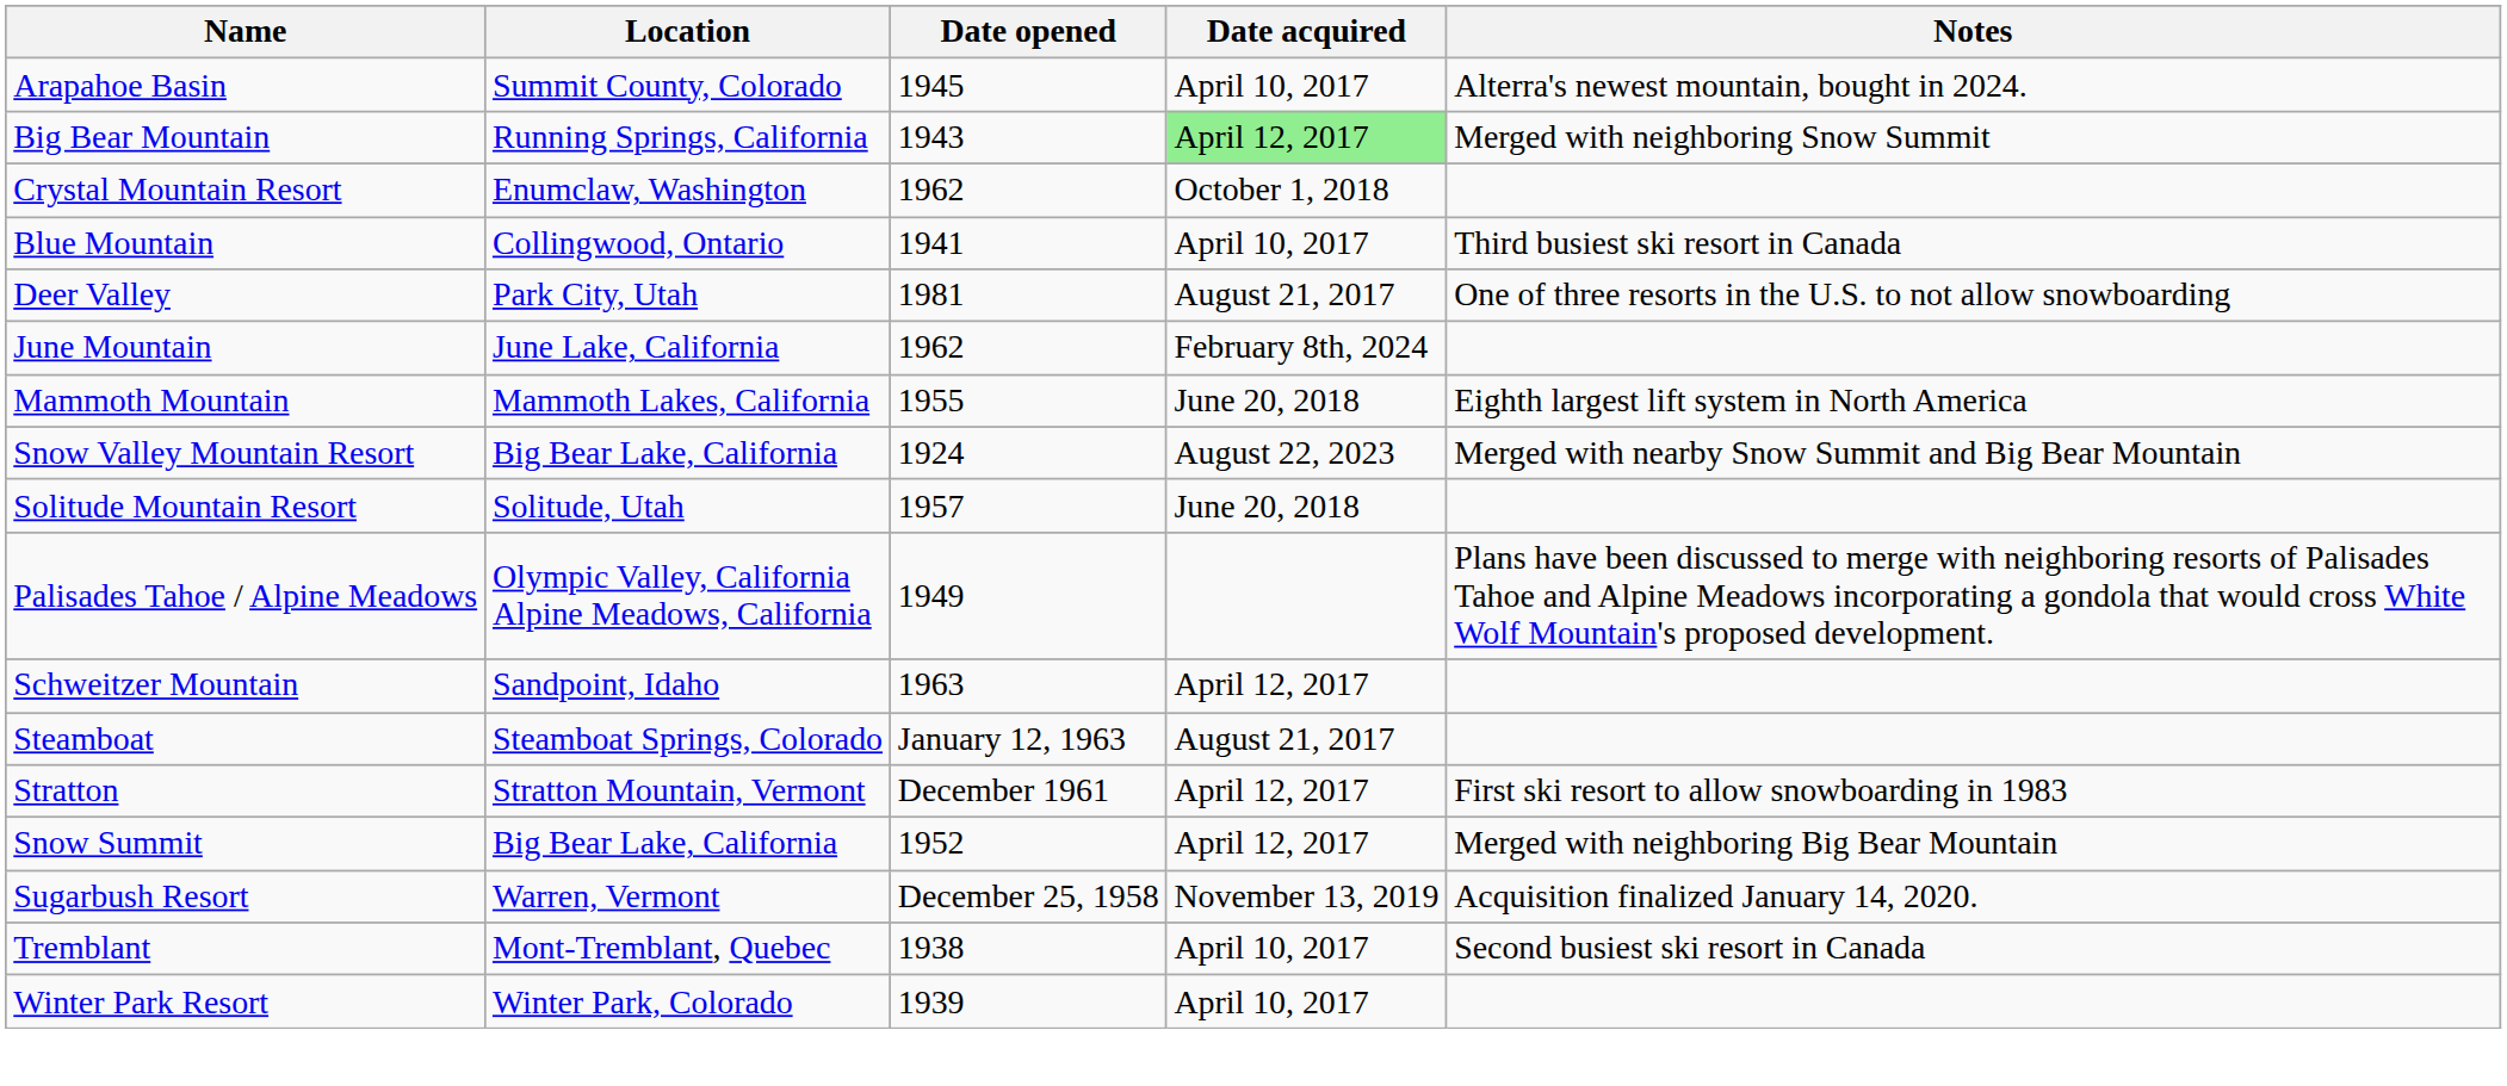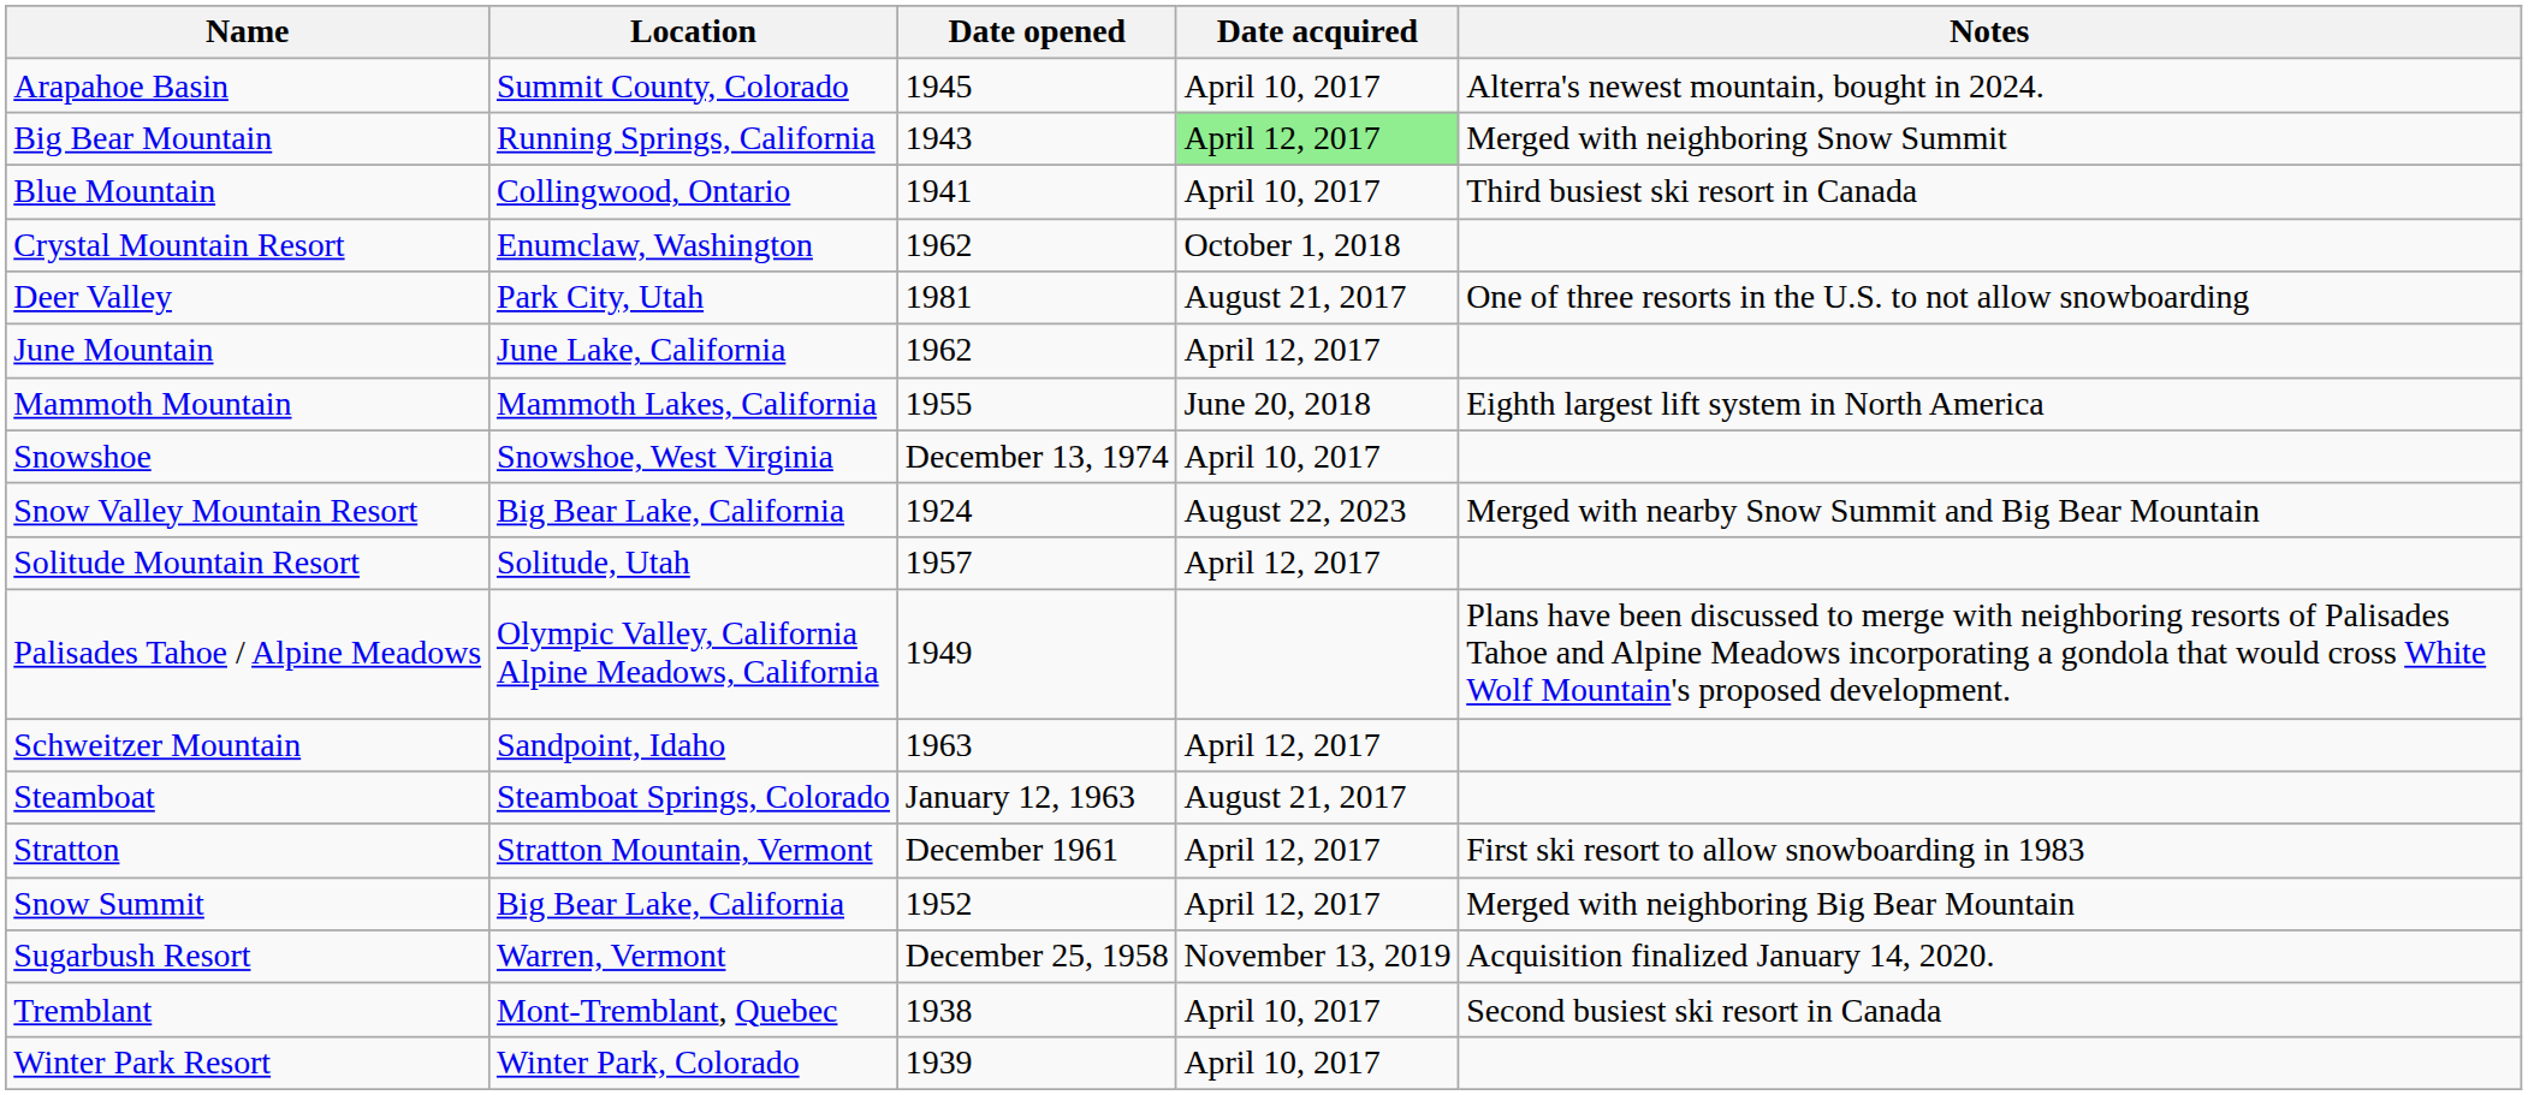rows swapped: Blue Mountain <-> Crystal Mountain Resort
June Mountain | Date acquired: February 8th, 2024 -> April 12, 2017
+ row: Snowshoe | Snowshoe, West Virginia | December 13, 1974 | April 10, 2017
Solitude Mountain Resort | Date acquired: June 20, 2018 -> April 12, 2017
